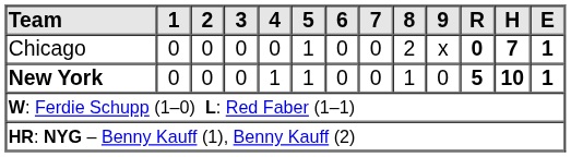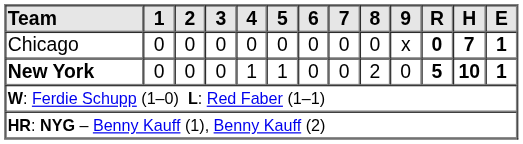Chicago | 5: 1 -> 0
Chicago | 8: 2 -> 0
New York | 8: 1 -> 2
